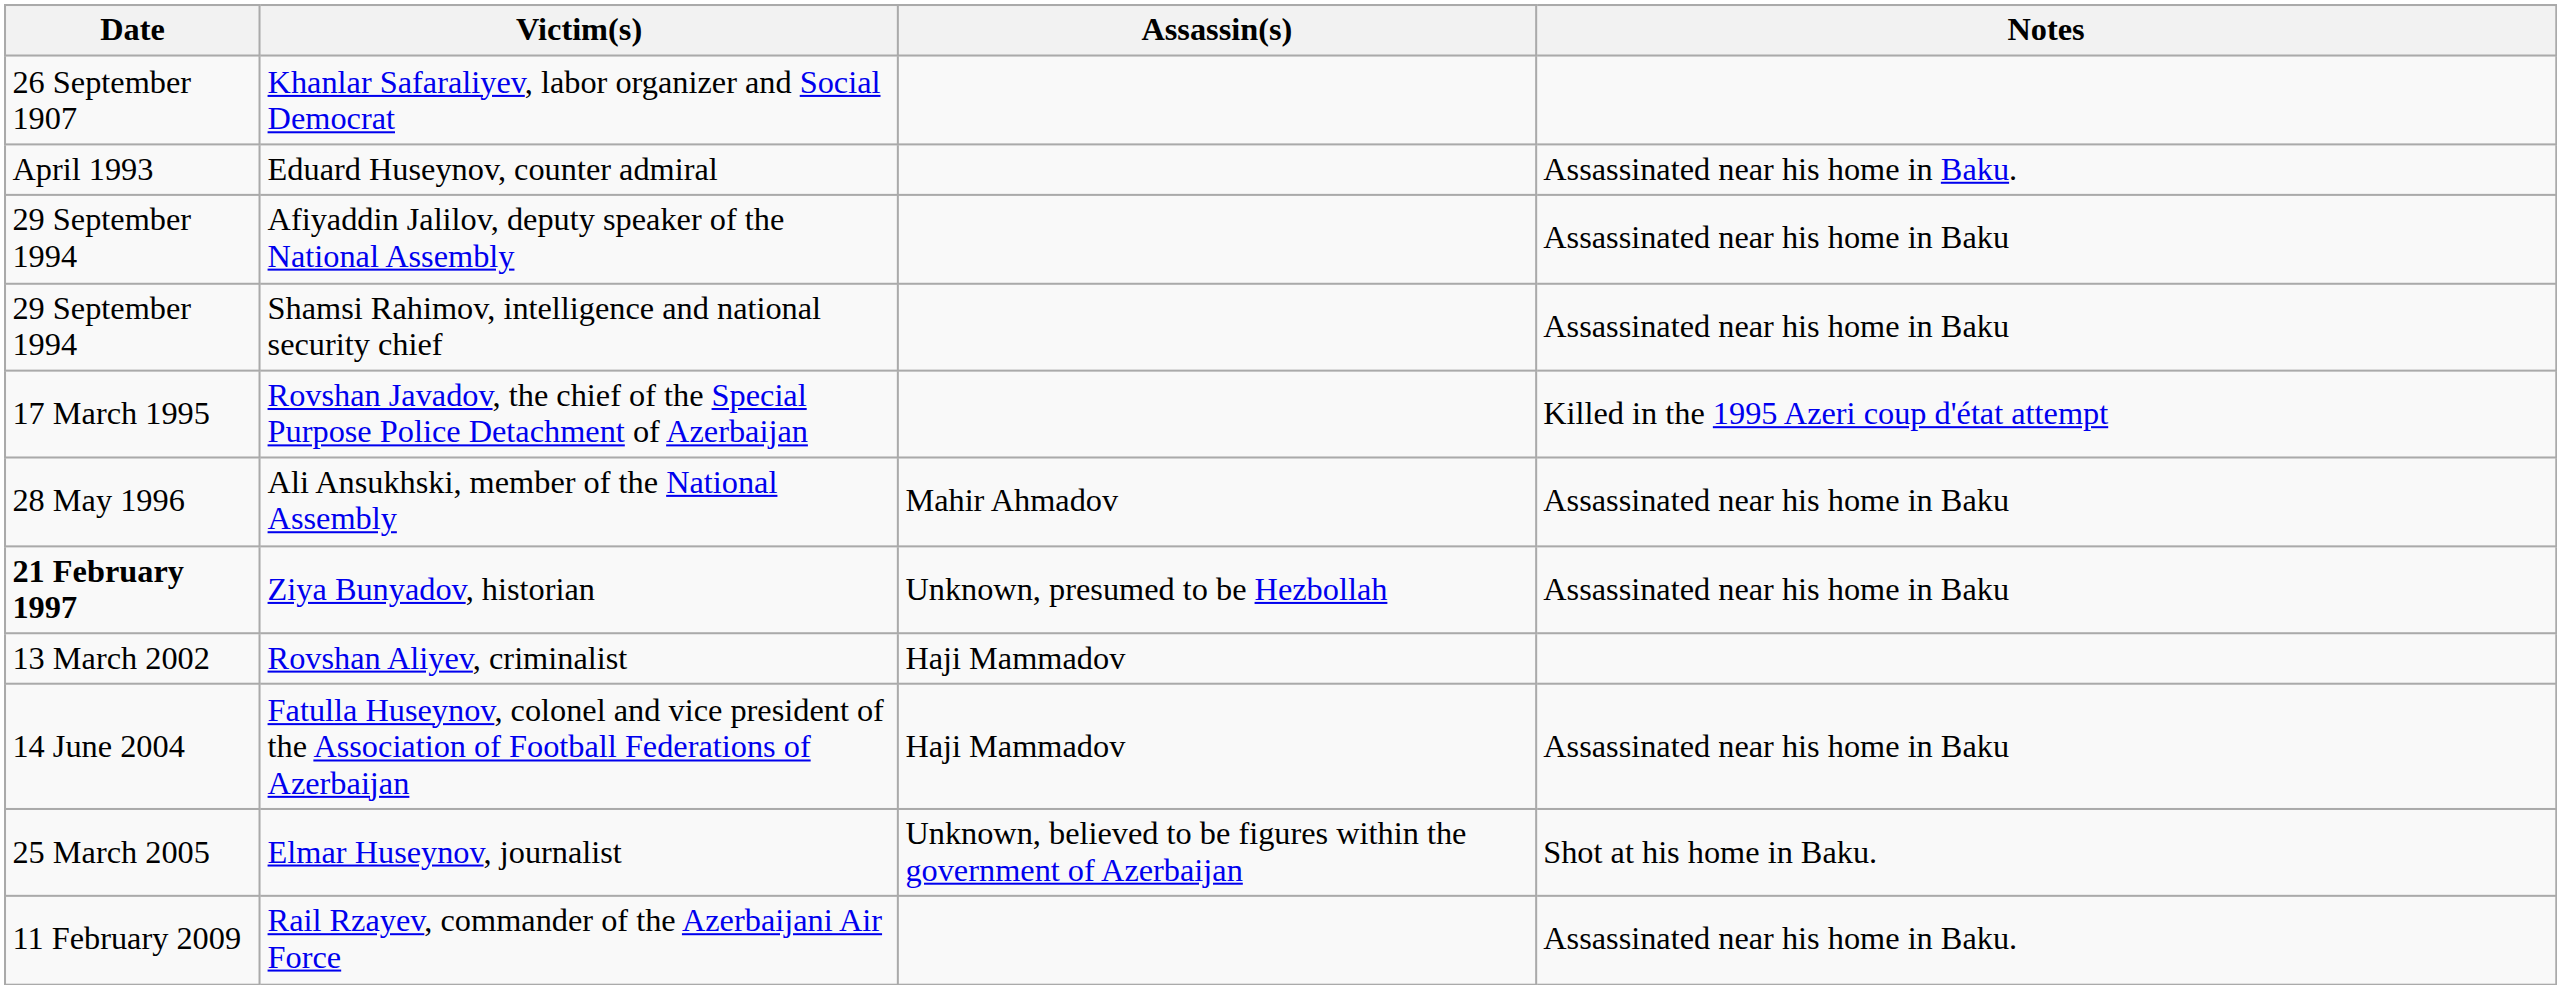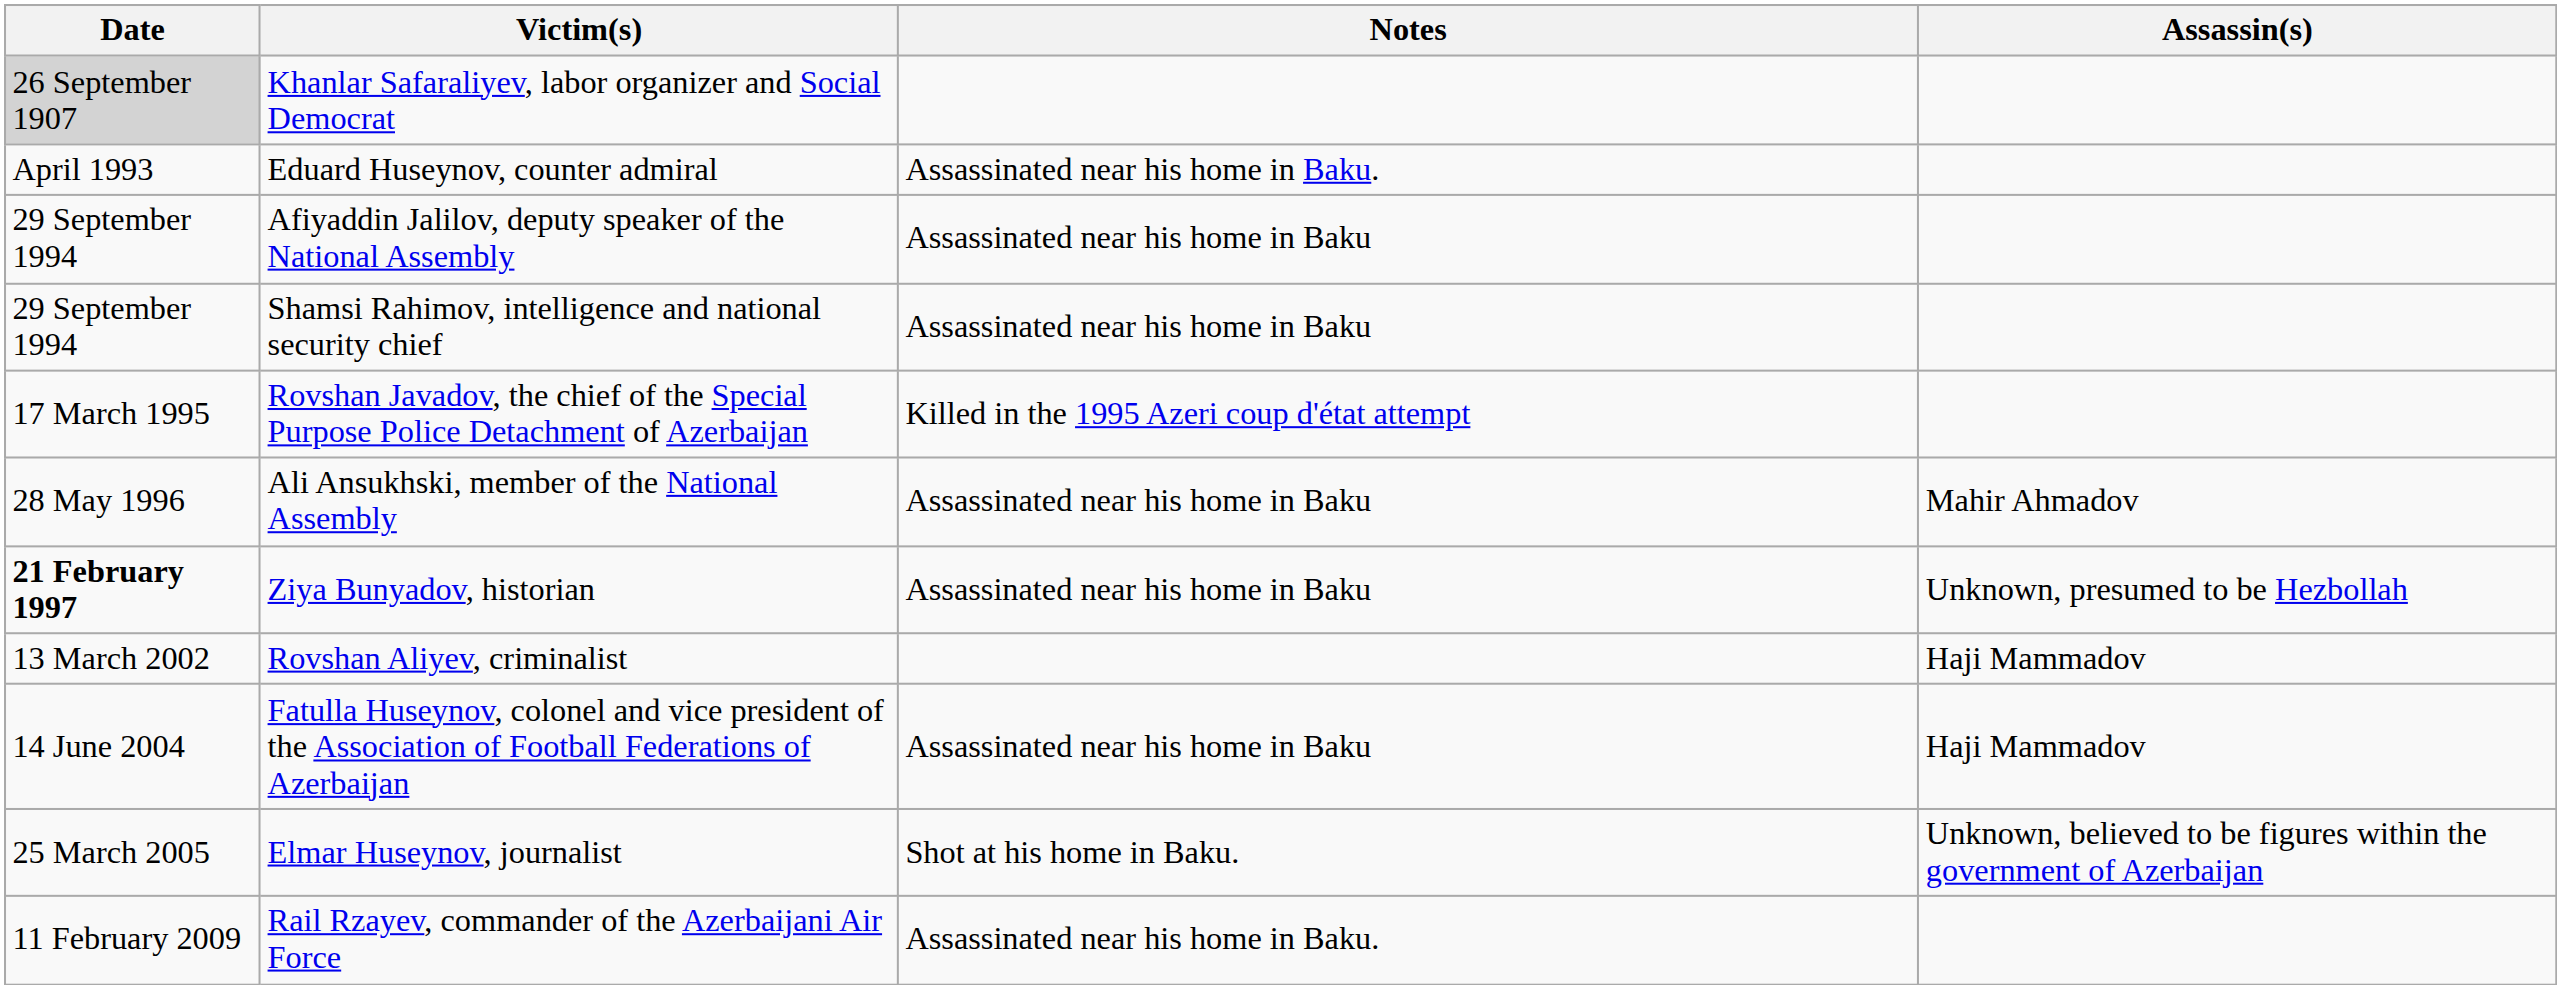columns swapped: Assassin(s) <-> Notes
Khanlar Safaraliyev, labor organizer and Social Democrat | Date: no background -> lightgrey background
